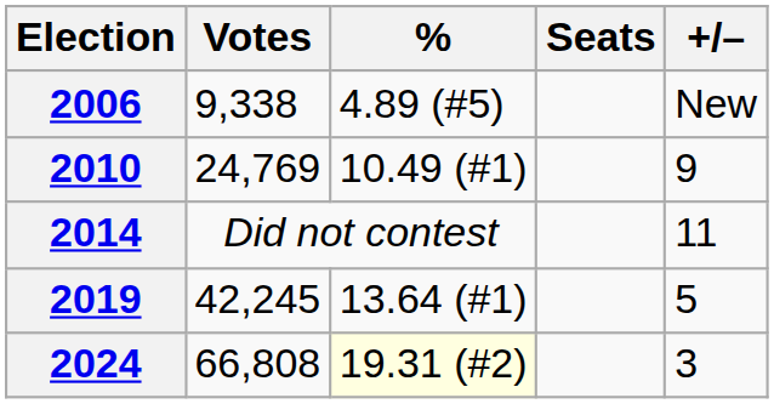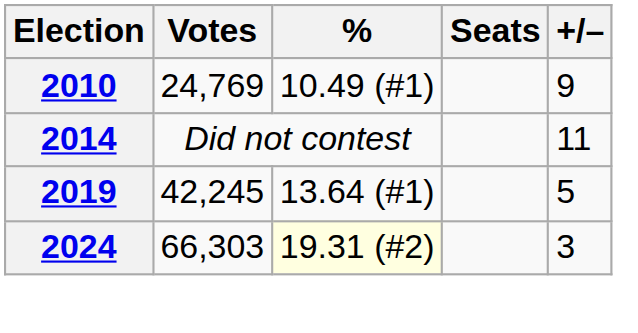- row: 2006 | 9,338 | 4.89 (#5) | New
2024 | Votes: 66,808 -> 66,303
